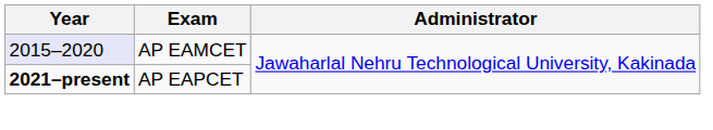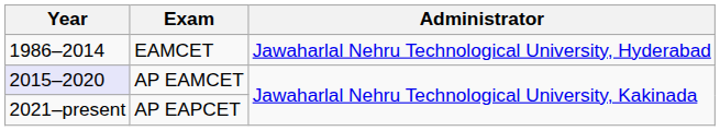+ row: 1986–2014 | EAMCET | Jawaharlal Nehru Technological University, Hyderabad
AP EAPCET | Year: bold -> normal
